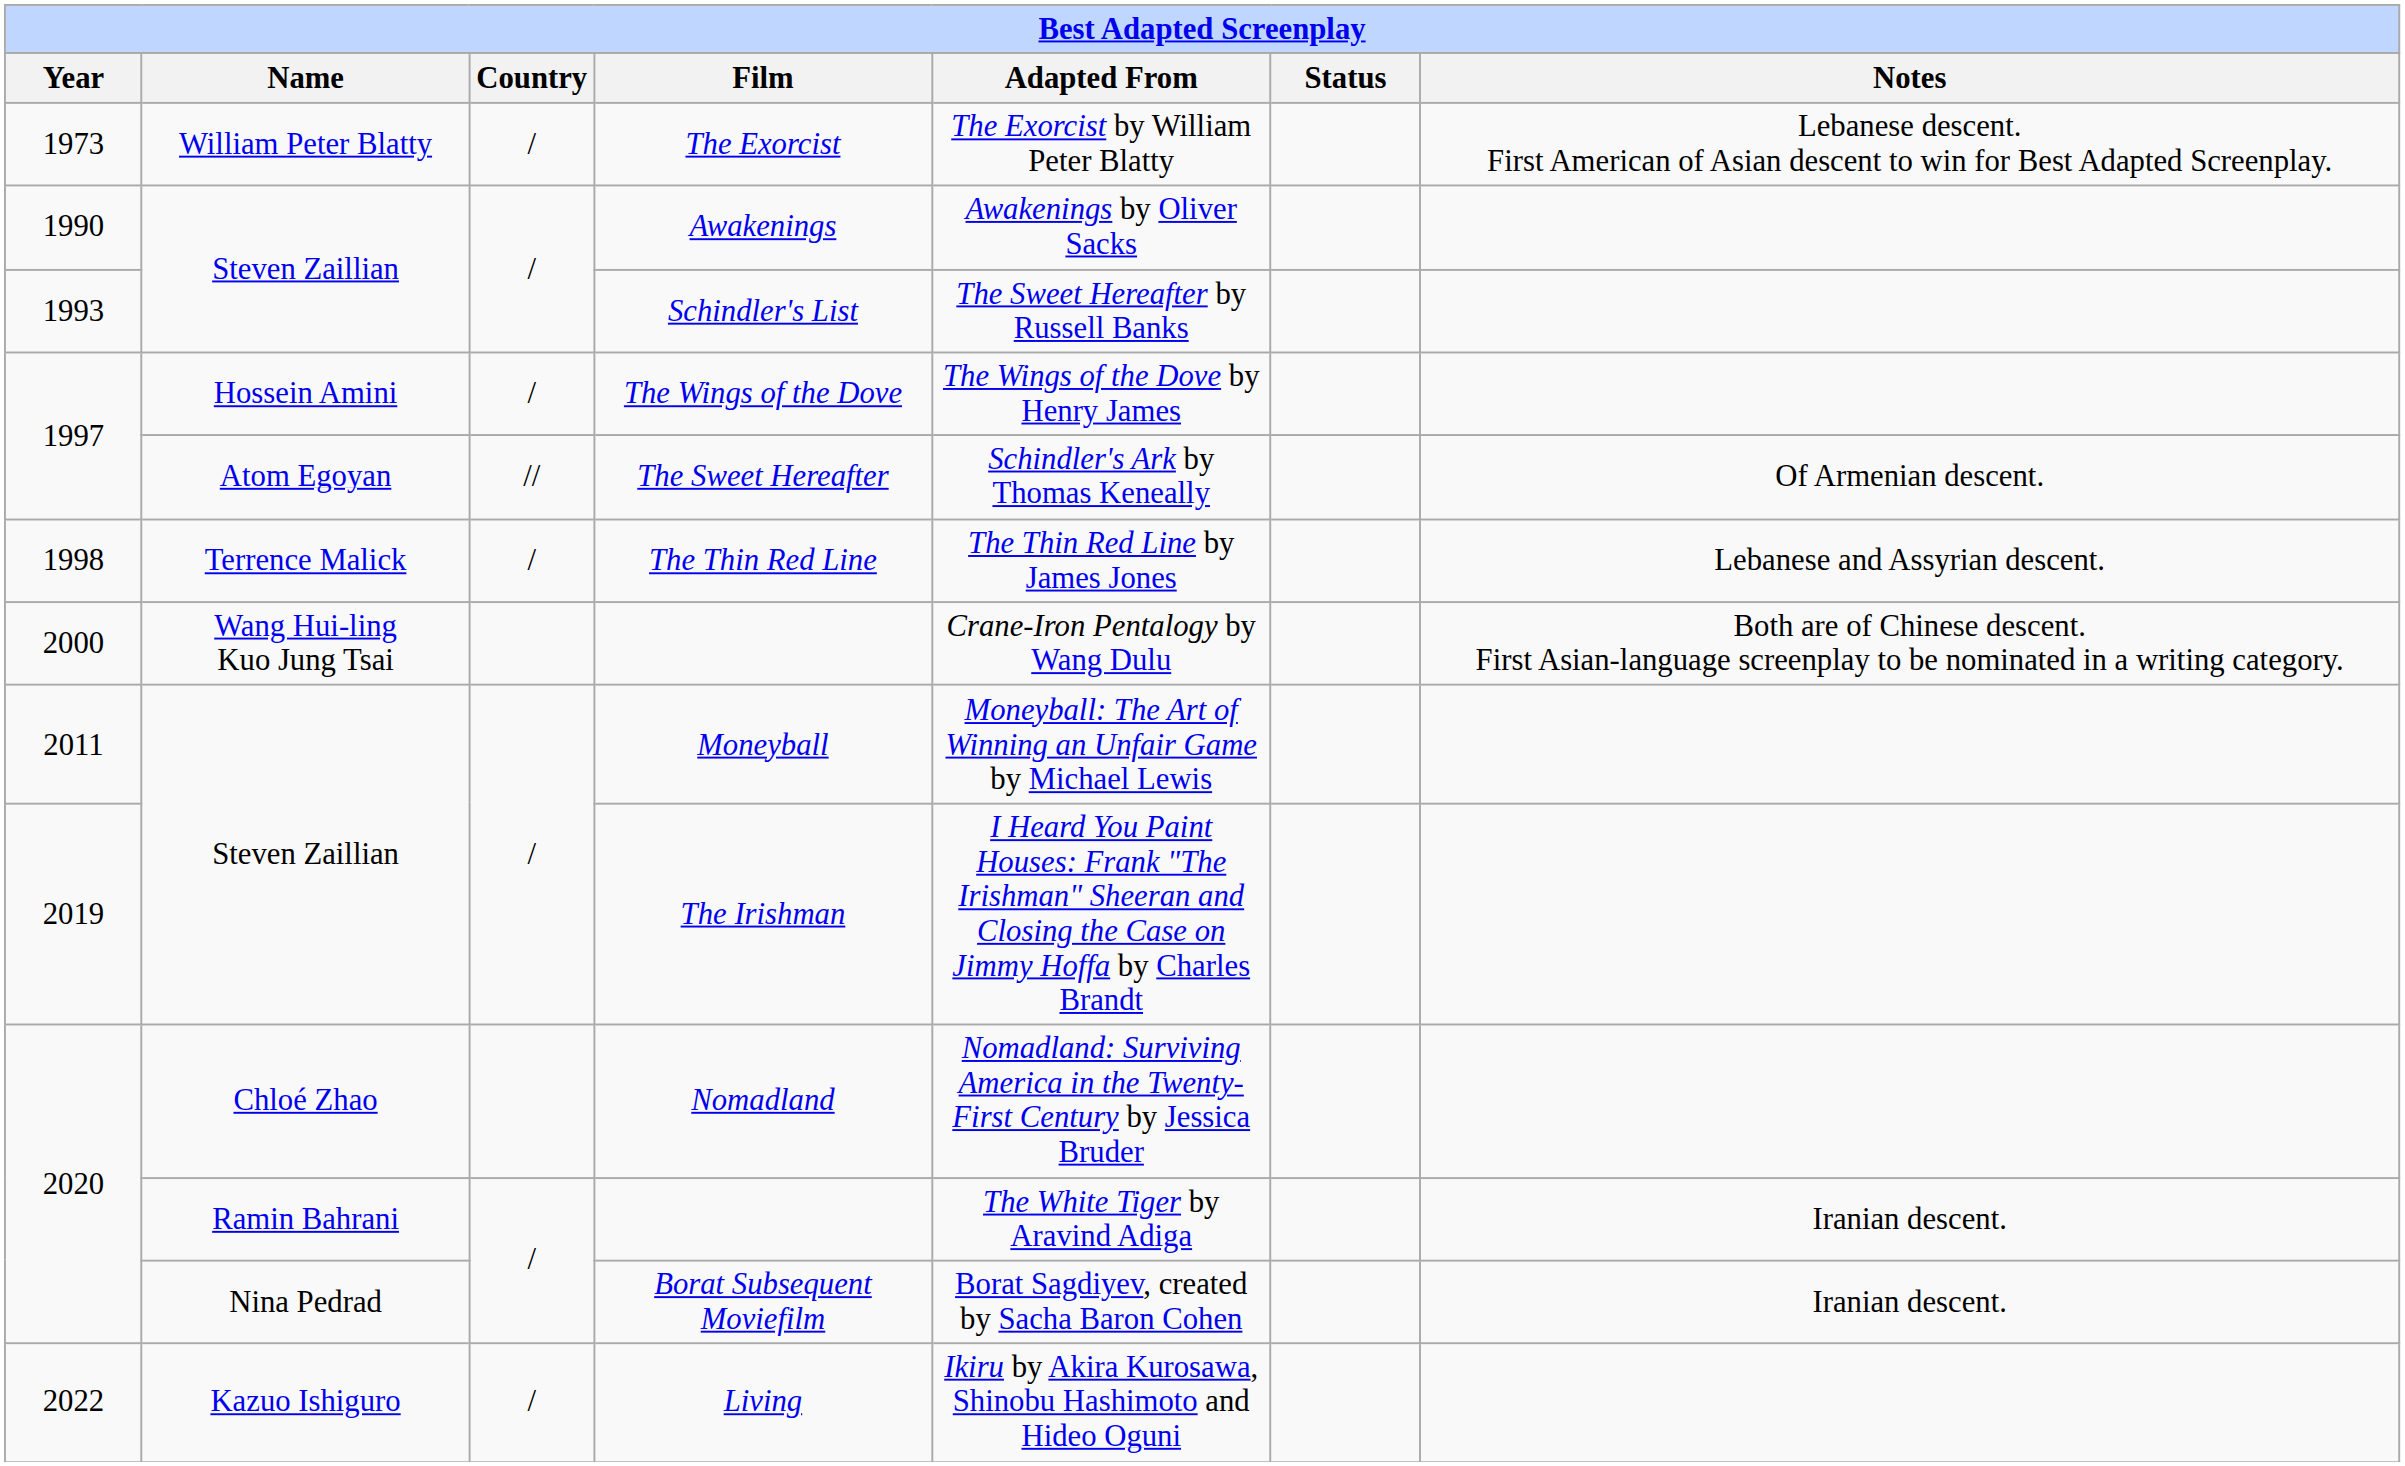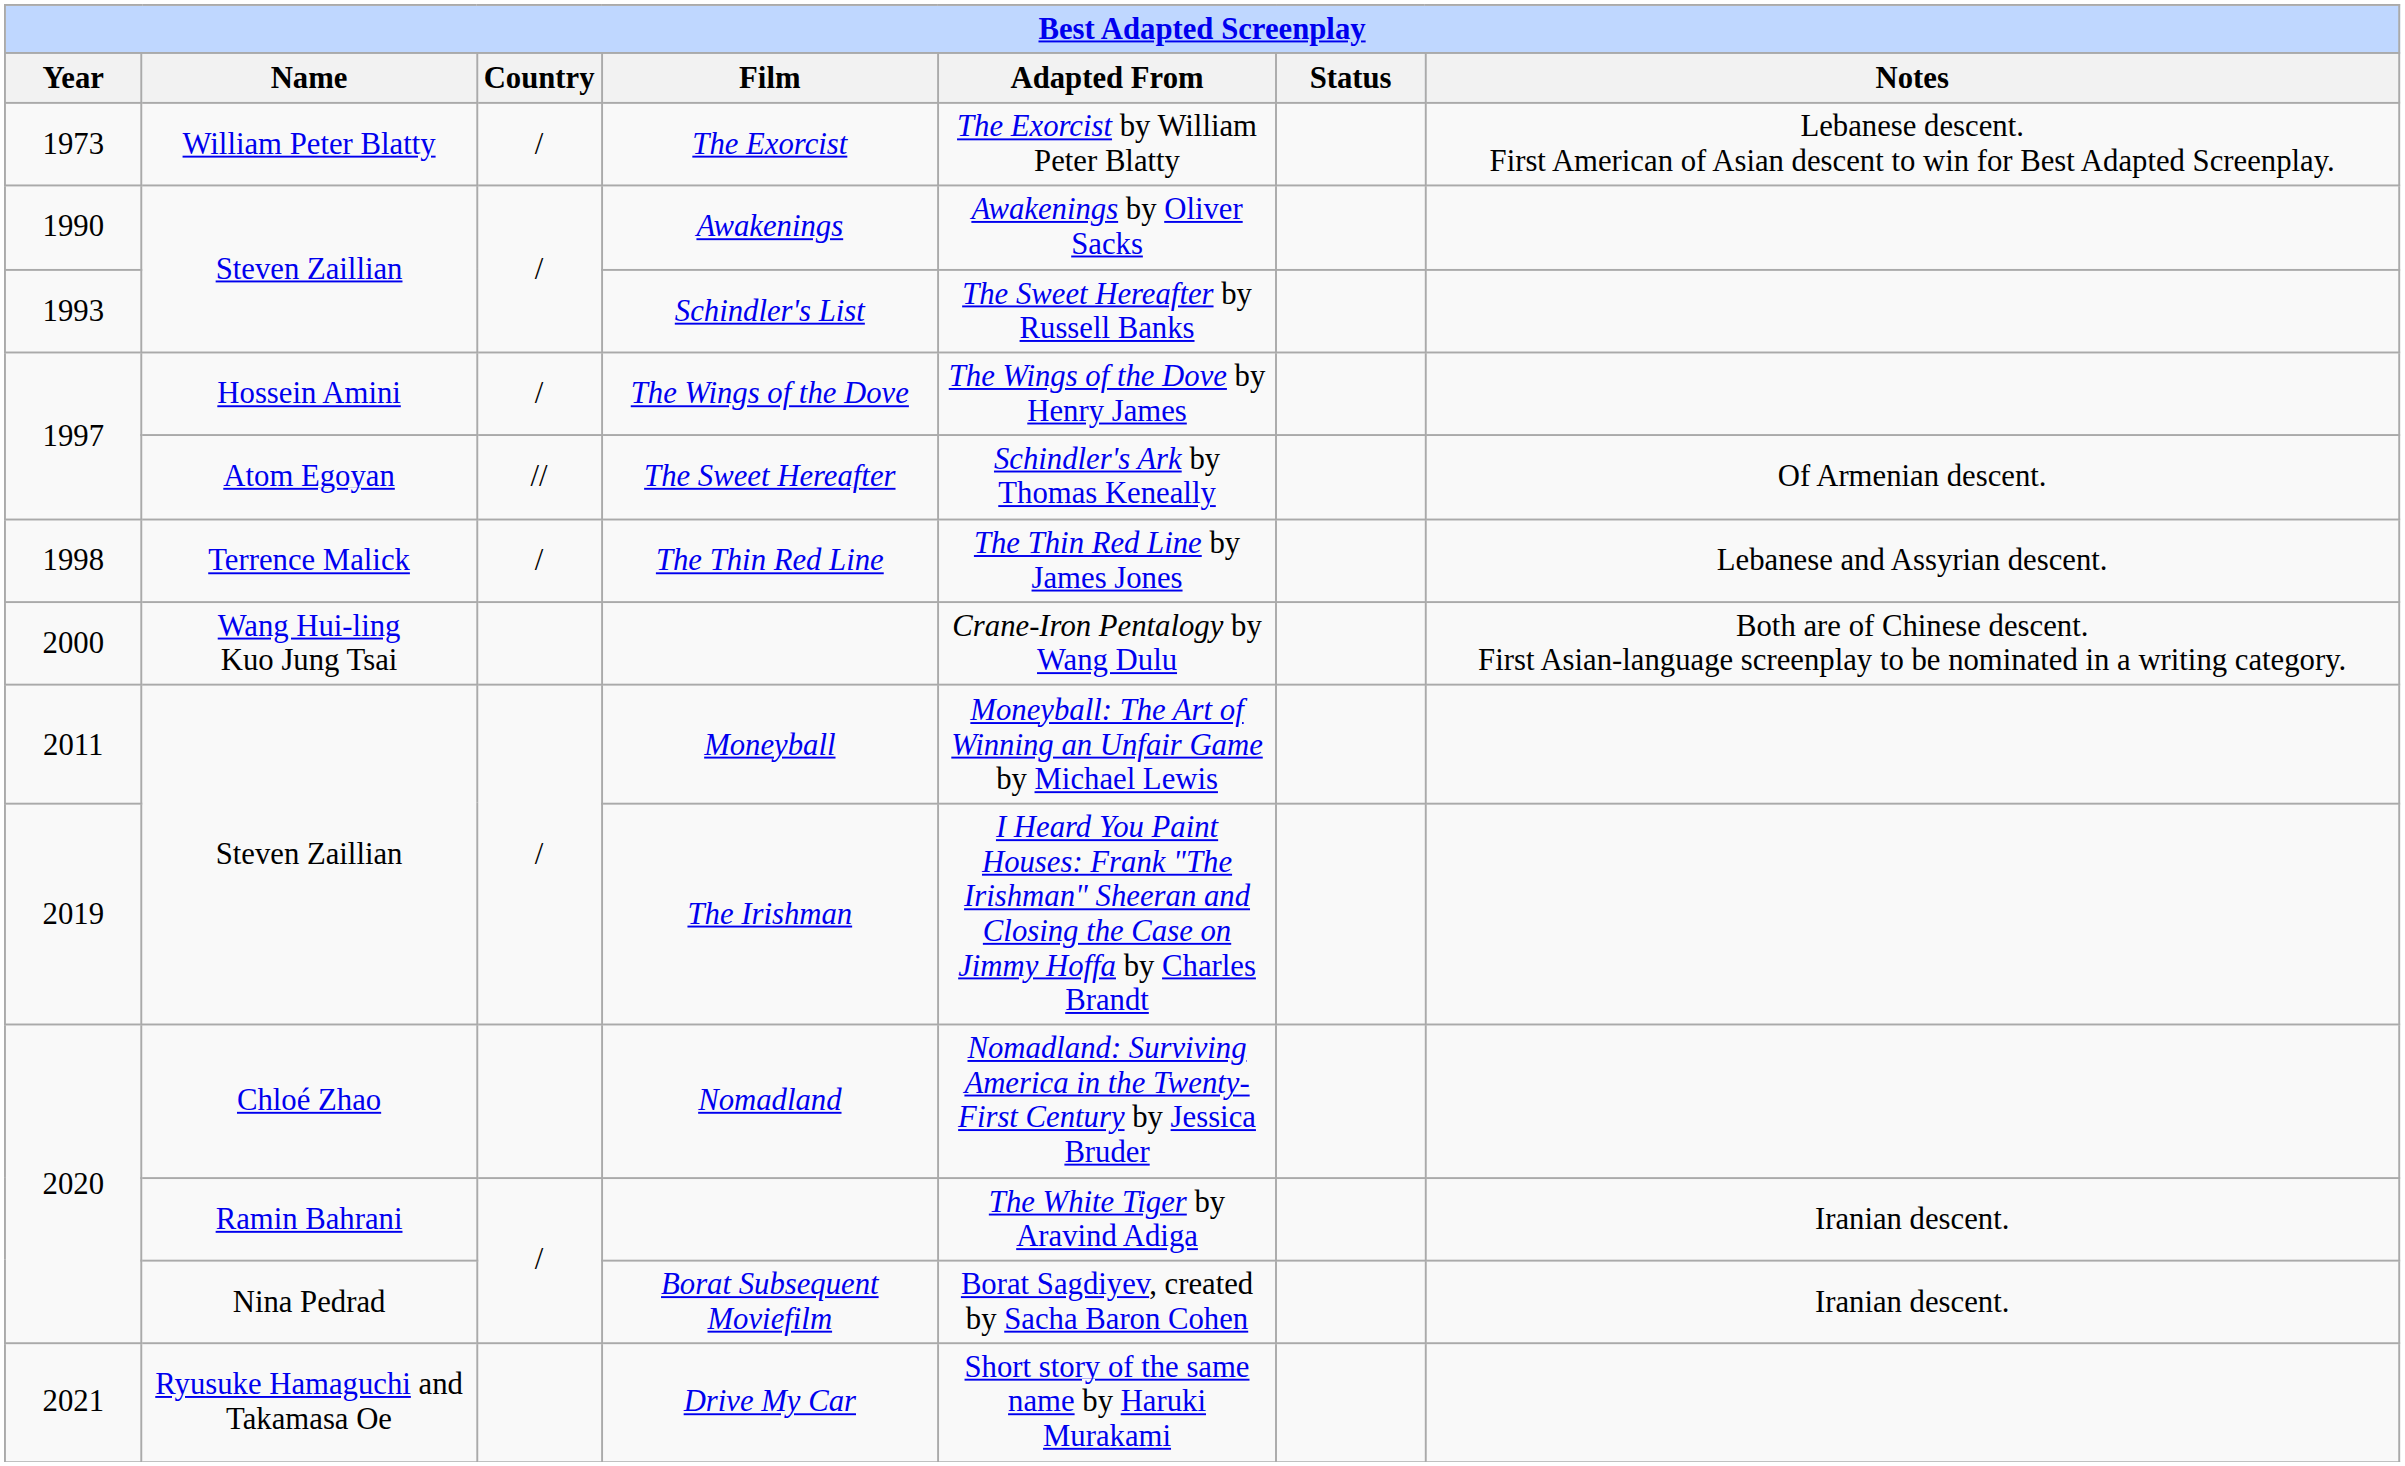+ row: 2021 | Ryusuke Hamaguchi and Takamasa Oe | Drive My Car | Short story of the same name by Haruki Murakami
- row: 2022 | Kazuo Ishiguro | / | Living | Ikiru by Akira Kurosawa, Shinobu Hashimoto and Hideo Oguni
